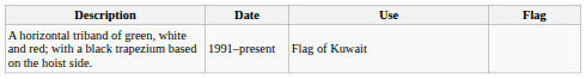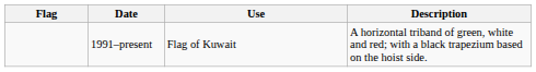columns swapped: Flag <-> Description
